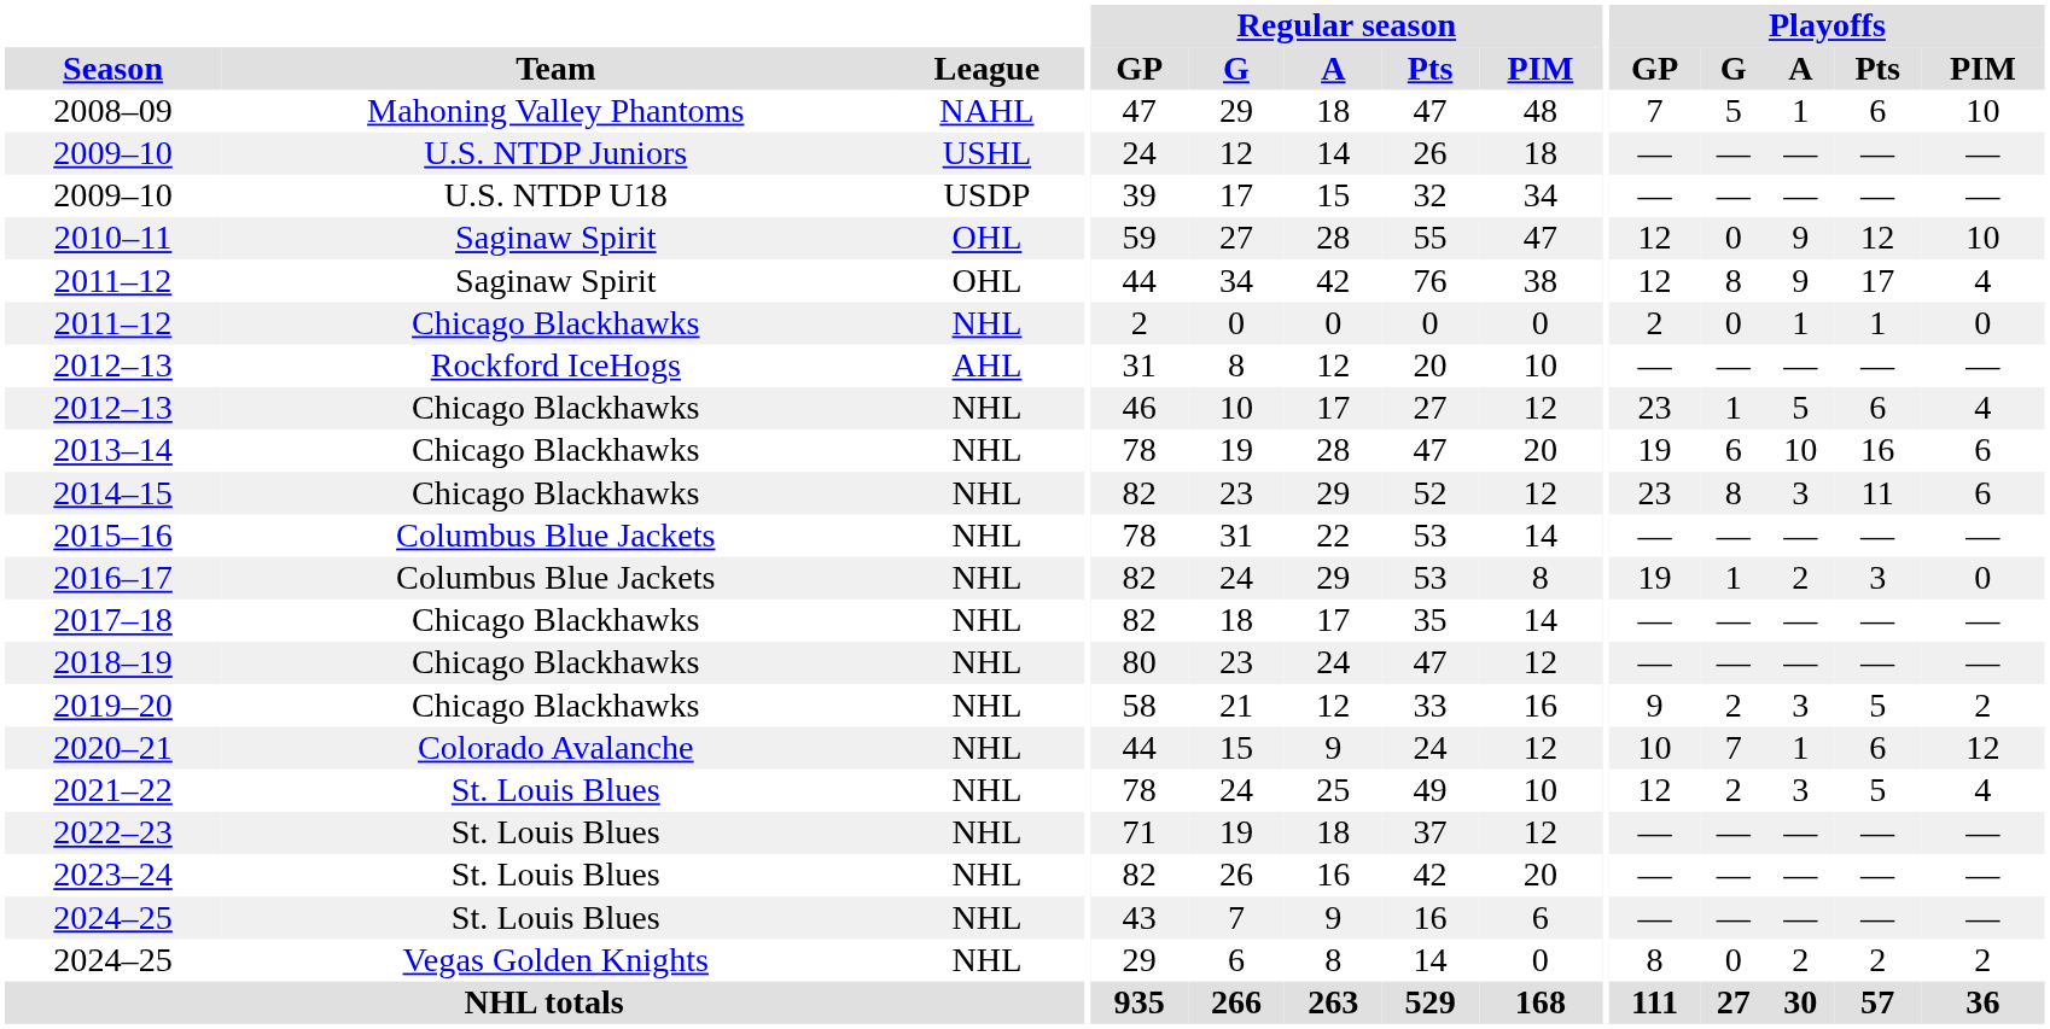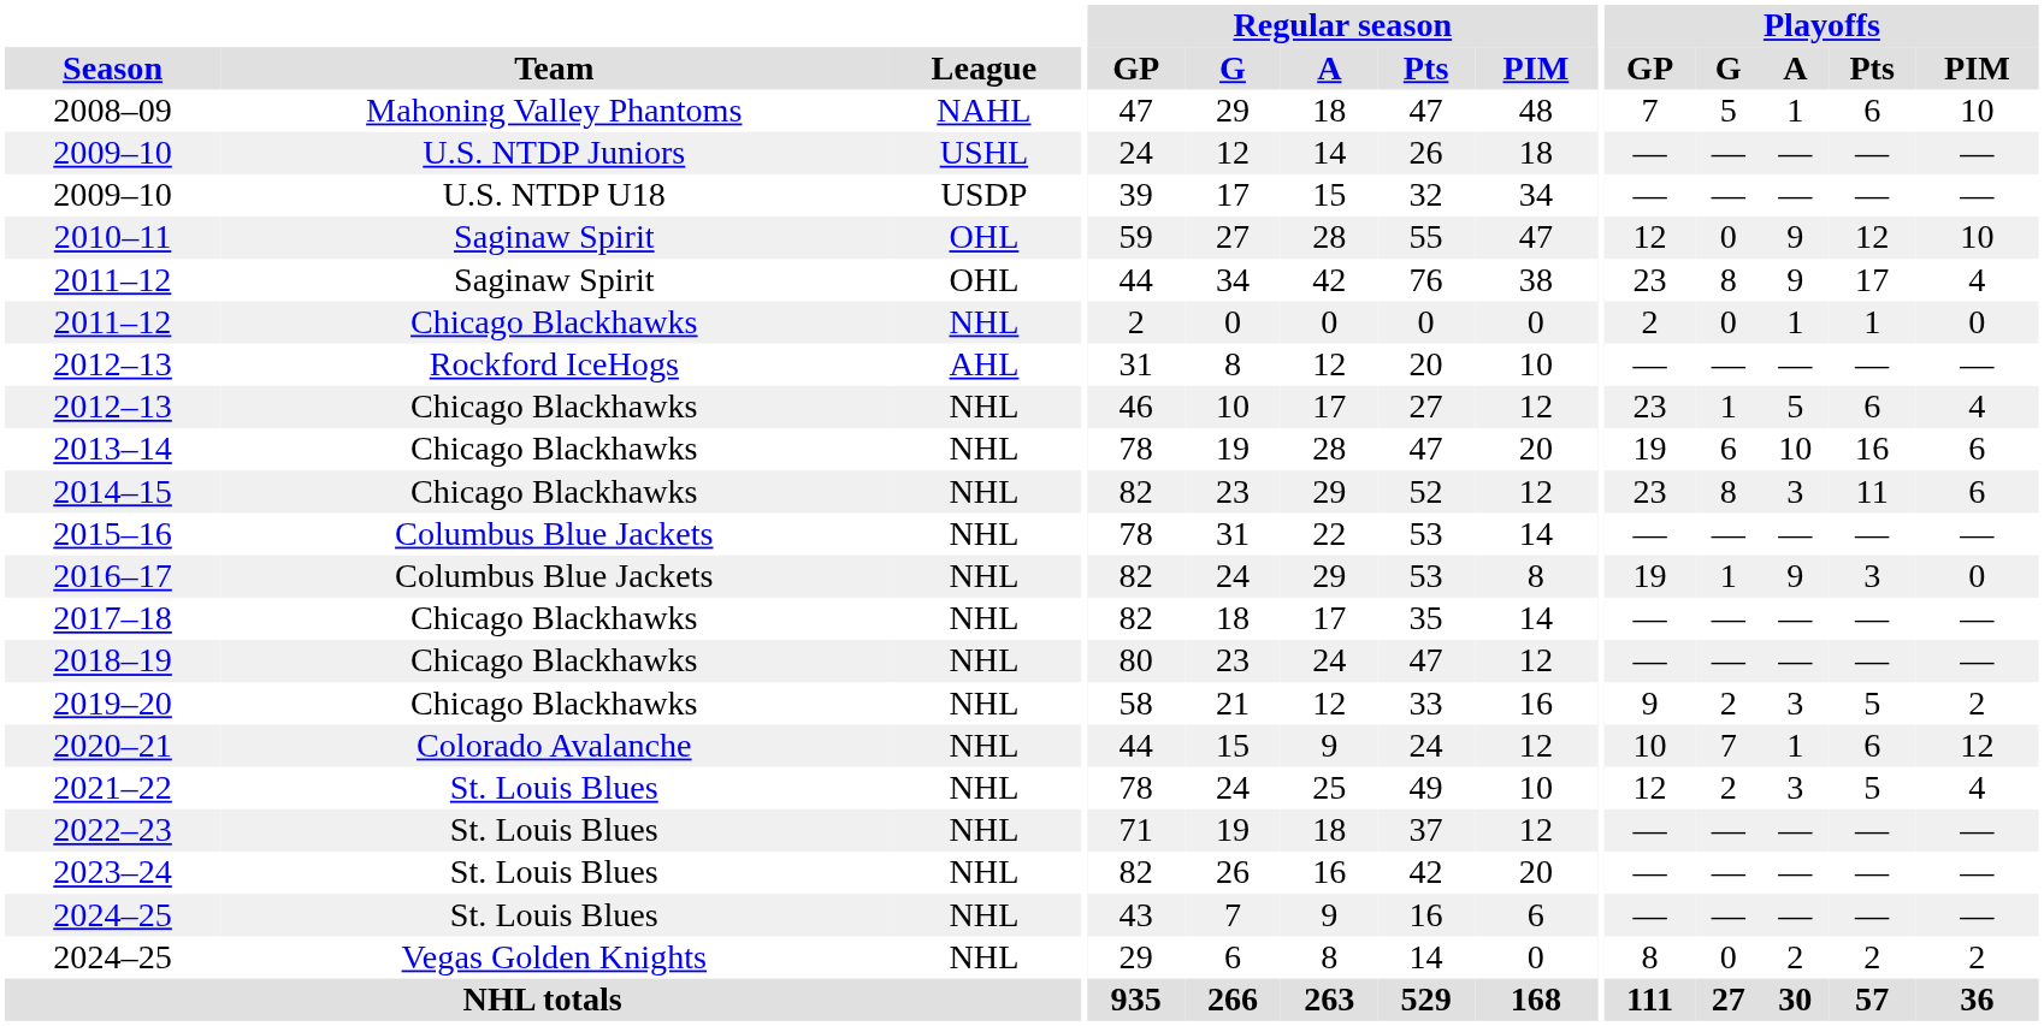2011–12 / Saginaw Spirit | Playoffs / GP: 12 -> 23
2016–17 | Playoffs / A: 2 -> 9
